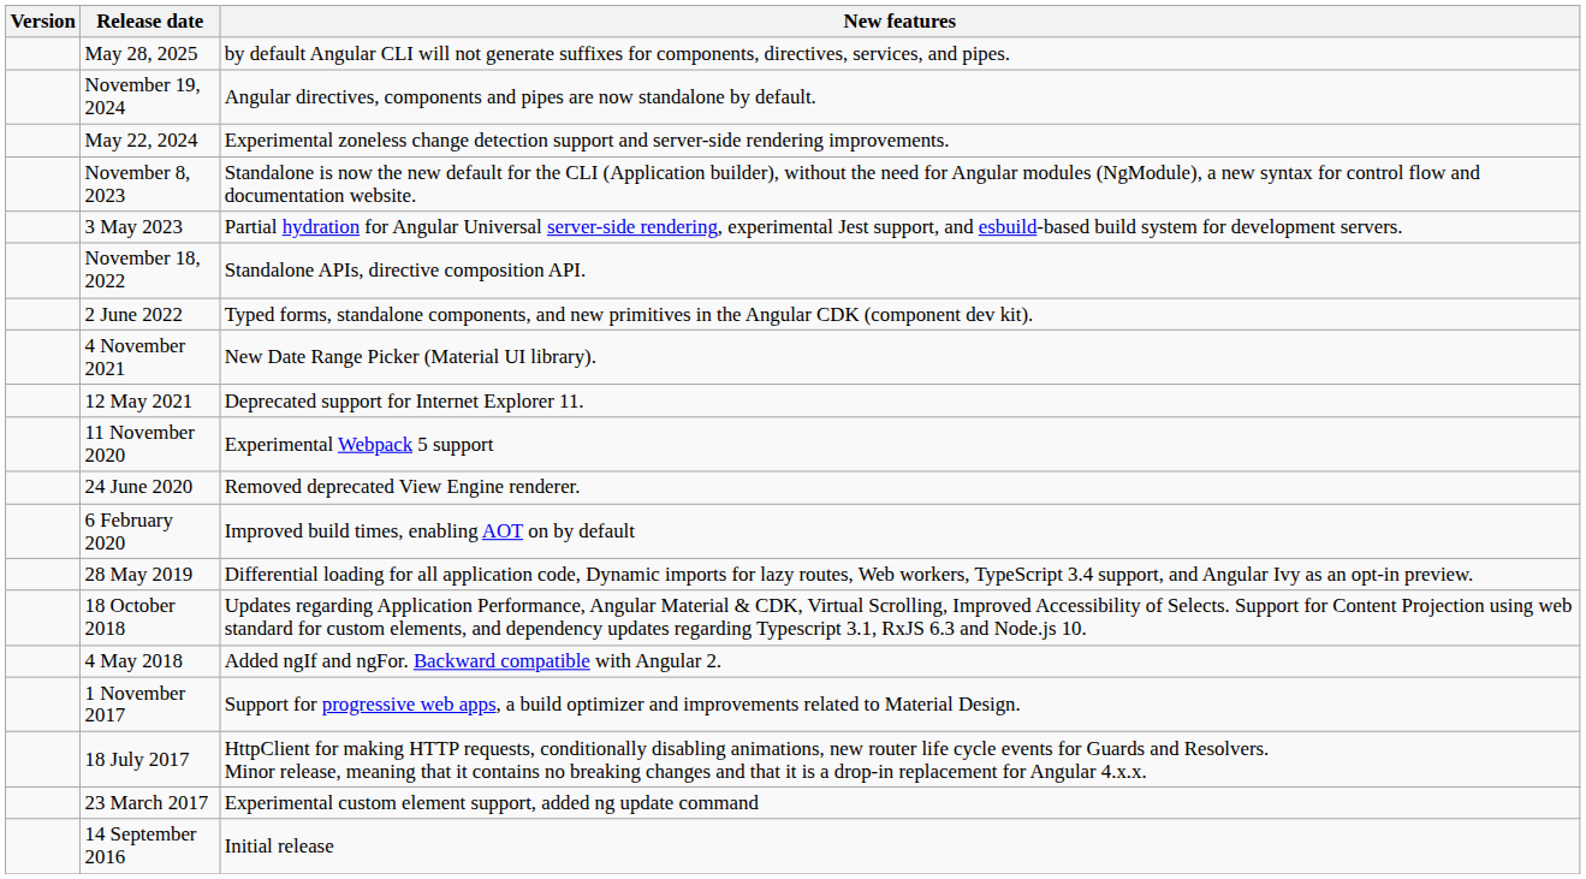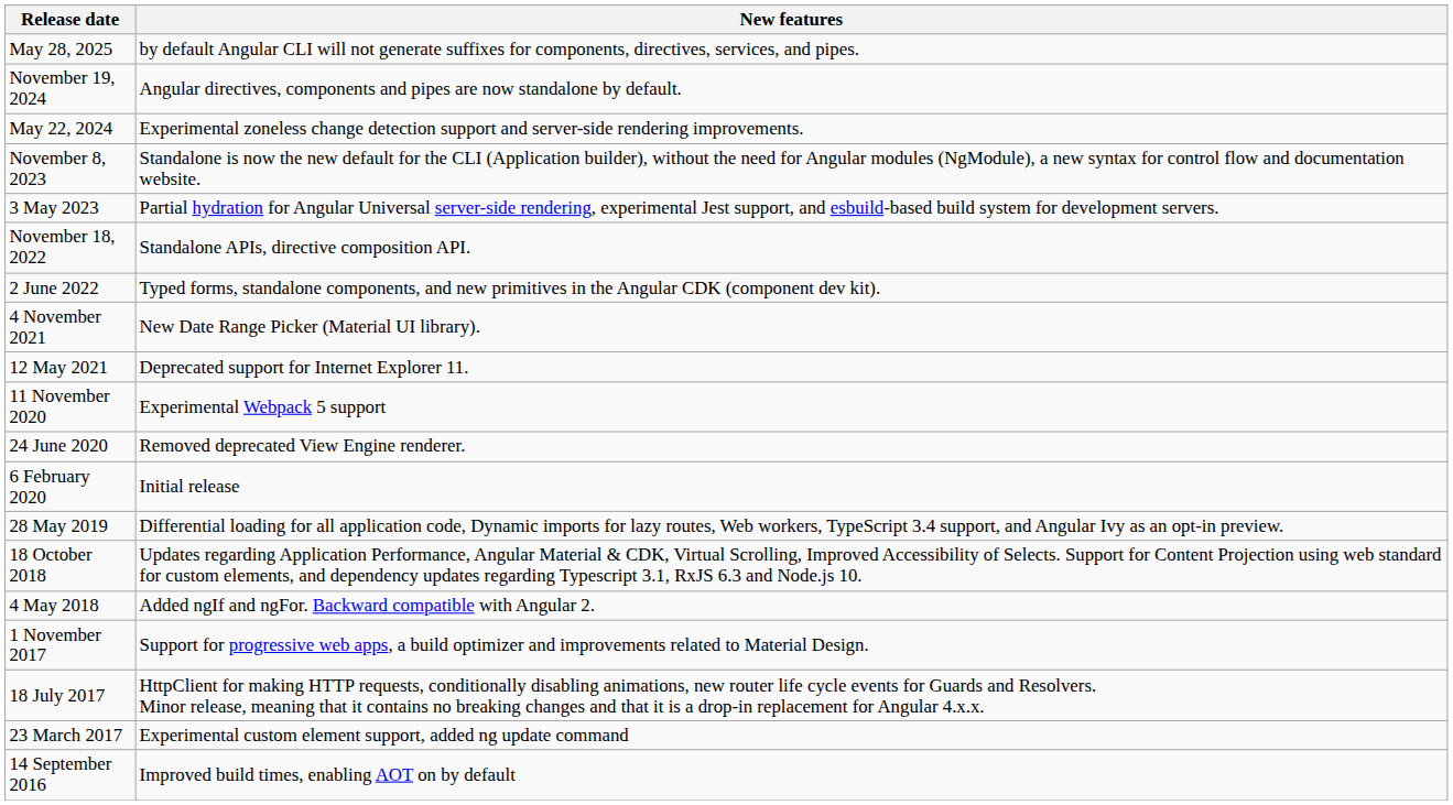- column: Version
6 February 2020 | New features: Improved build times, enabling AOT on by default -> Initial release
14 September 2016 | New features: Initial release -> Improved build times, enabling AOT on by default
